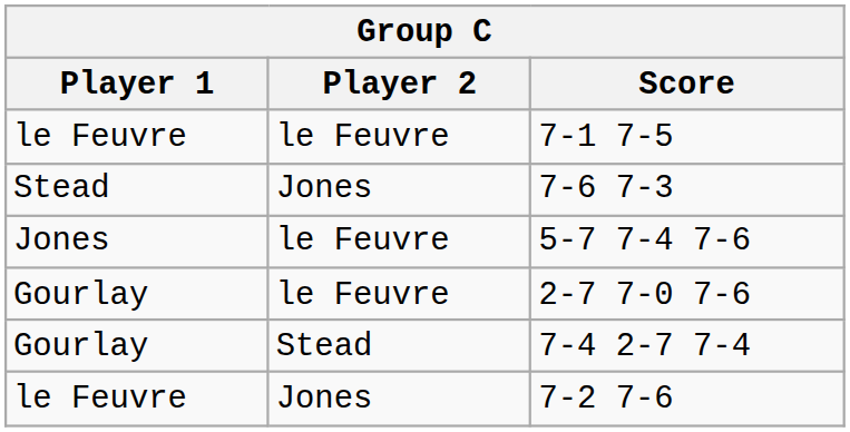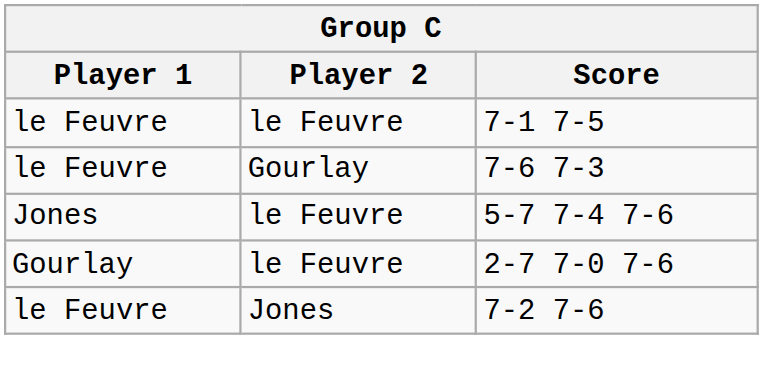7-6 7-3 | Player 1: Stead -> le Feuvre
7-6 7-3 | Player 2: Jones -> Gourlay
- row: Gourlay | Stead | 7-4 2-7 7-4
